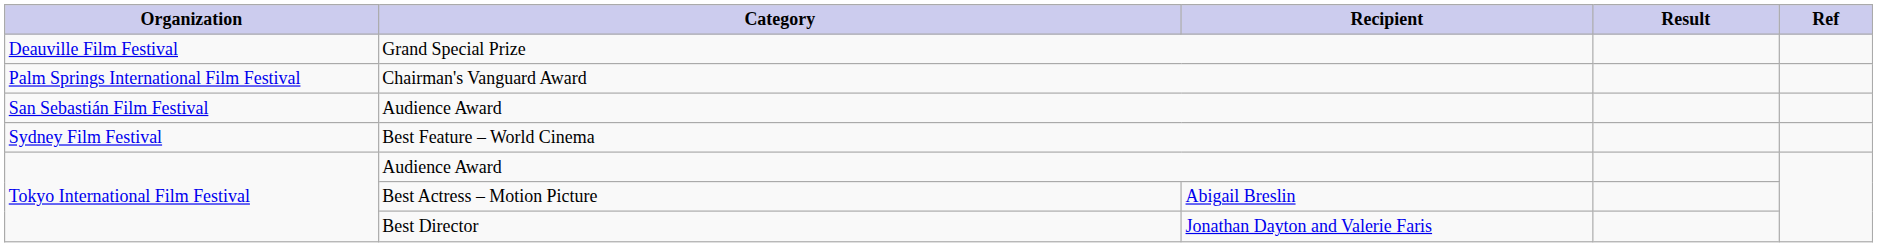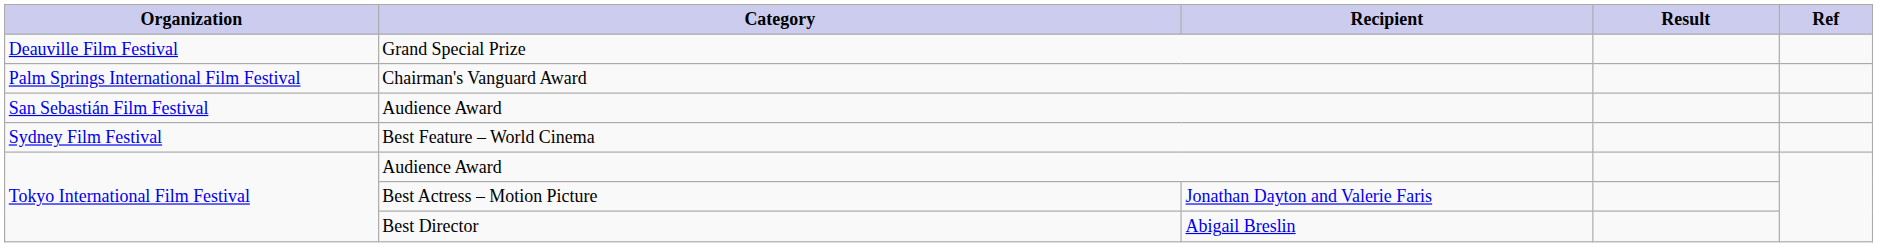Best Actress – Motion Picture | Recipient: Abigail Breslin -> Jonathan Dayton and Valerie Faris
Best Director | Recipient: Jonathan Dayton and Valerie Faris -> Abigail Breslin
